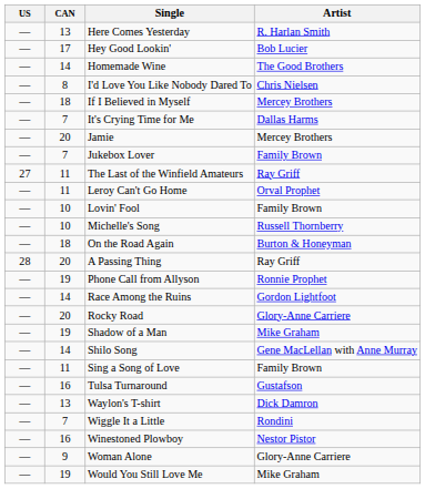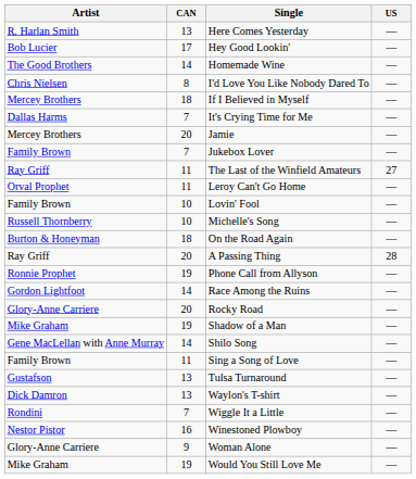columns swapped: US <-> Artist
Tulsa Turnaround | CAN: 16 -> 13
